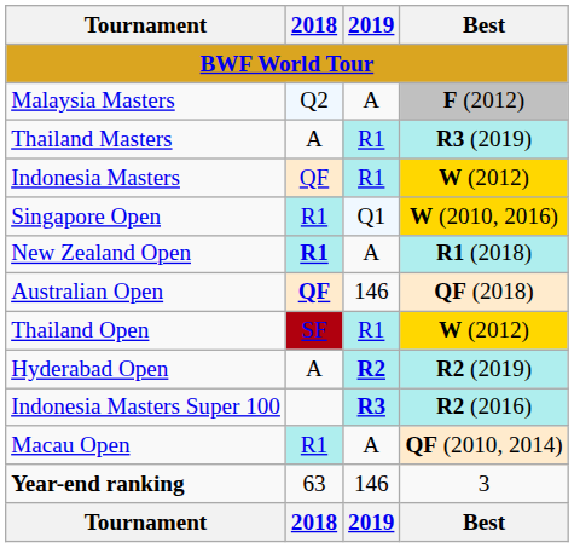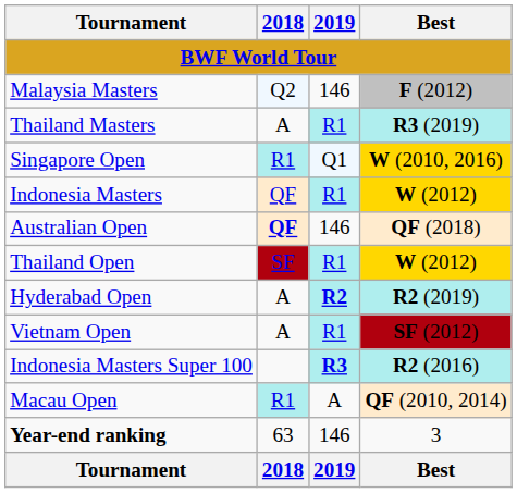Malaysia Masters | 2019: A -> 146
rows swapped: Indonesia Masters <-> Singapore Open
- row: New Zealand Open | R1 | A | R1 (2018)
+ row: Vietnam Open | A | R1 | SF (2012)
